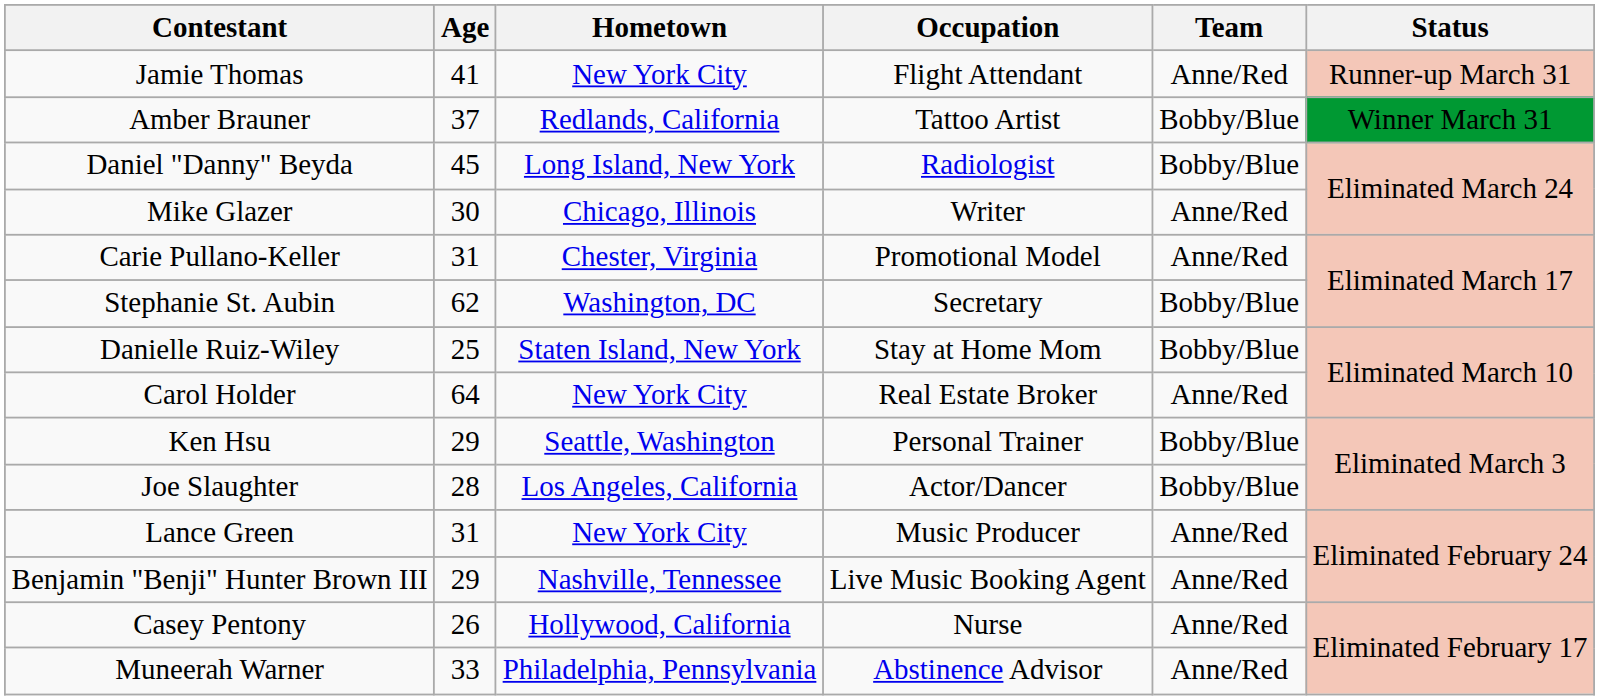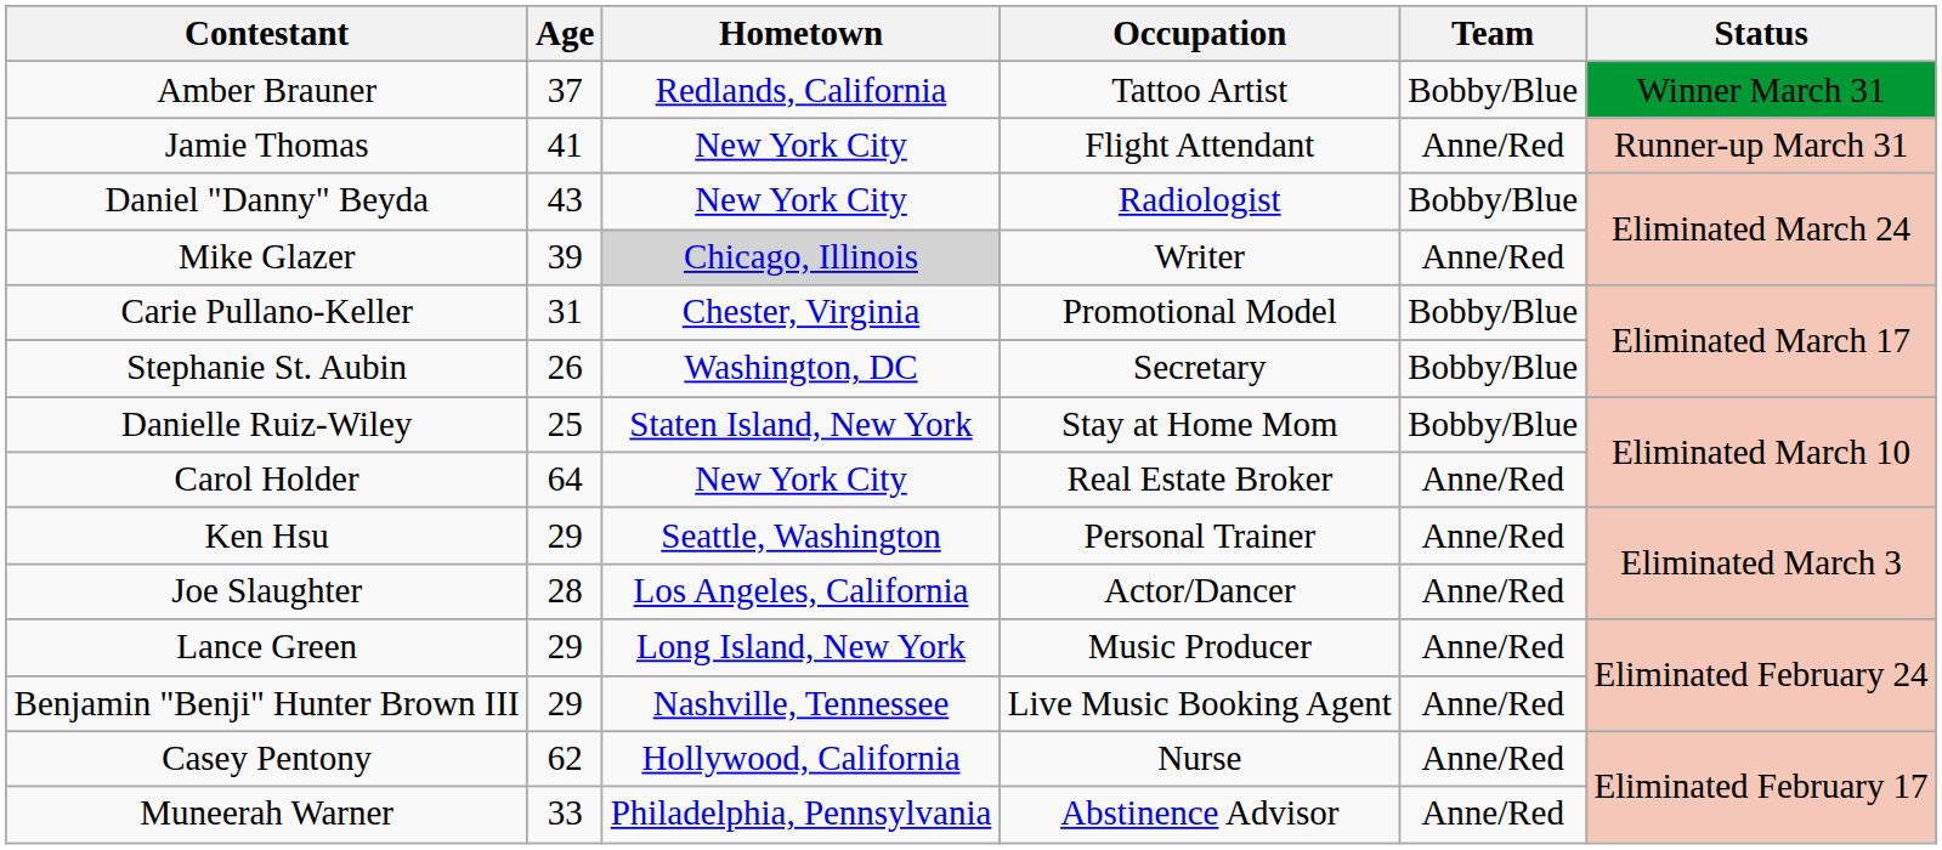rows swapped: Amber Brauner <-> Jamie Thomas
Daniel "Danny" Beyda | Age: 45 -> 43
Daniel "Danny" Beyda | Hometown: Long Island, New York -> New York City
Mike Glazer | Age: 30 -> 39
Mike Glazer | Hometown: no background -> lightgrey background
Carie Pullano-Keller | Team: Anne/Red -> Bobby/Blue
Stephanie St. Aubin | Age: 62 -> 26
Ken Hsu | Team: Bobby/Blue -> Anne/Red
Joe Slaughter | Team: Bobby/Blue -> Anne/Red
Lance Green | Age: 31 -> 29
Lance Green | Hometown: New York City -> Long Island, New York
Casey Pentony | Age: 26 -> 62
